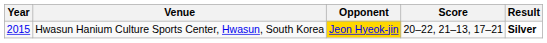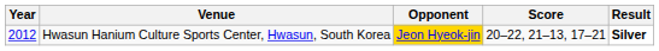Hwasun Hanium Culture Sports Center, Hwasun, South Korea | Year: 2015 -> 2012
